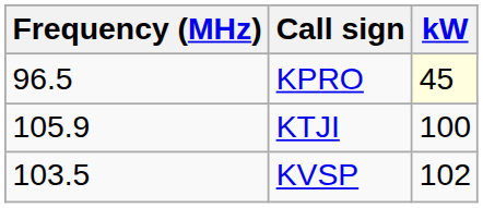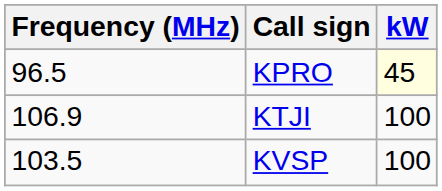KTJI | Frequency (MHz): 105.9 -> 106.9
KVSP | kW: 102 -> 100
